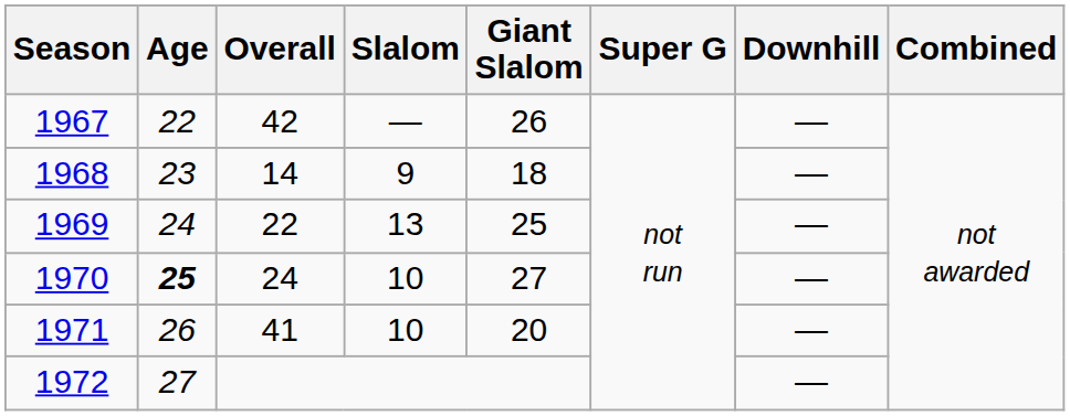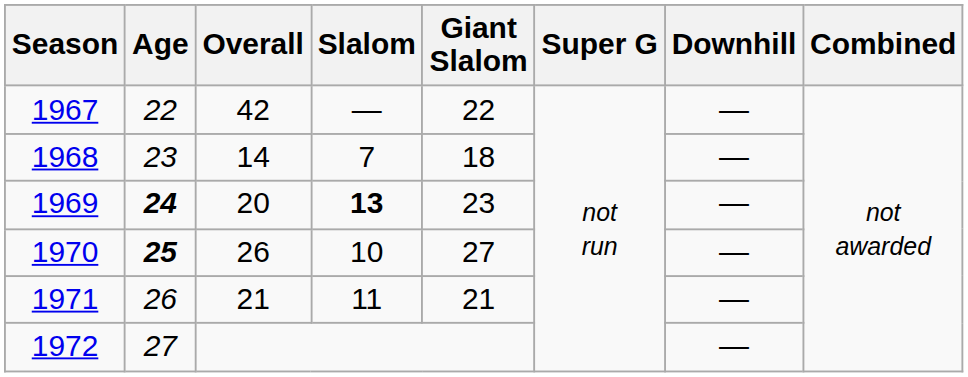1967 | Giant Slalom: 26 -> 22
1968 | Slalom: 9 -> 7
1969 | Age: normal -> bold
1969 | Overall: 22 -> 20
1969 | Slalom: normal -> bold
1969 | Giant Slalom: 25 -> 23
1970 | Overall: 24 -> 26
1971 | Overall: 41 -> 21
1971 | Slalom: 10 -> 11
1971 | Giant Slalom: 20 -> 21
